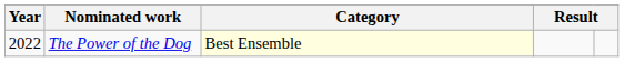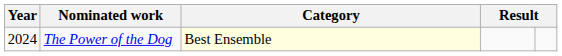The Power of the Dog | Year: 2022 -> 2024
